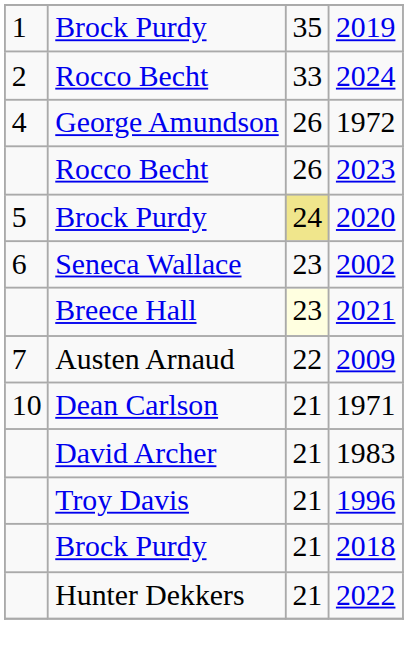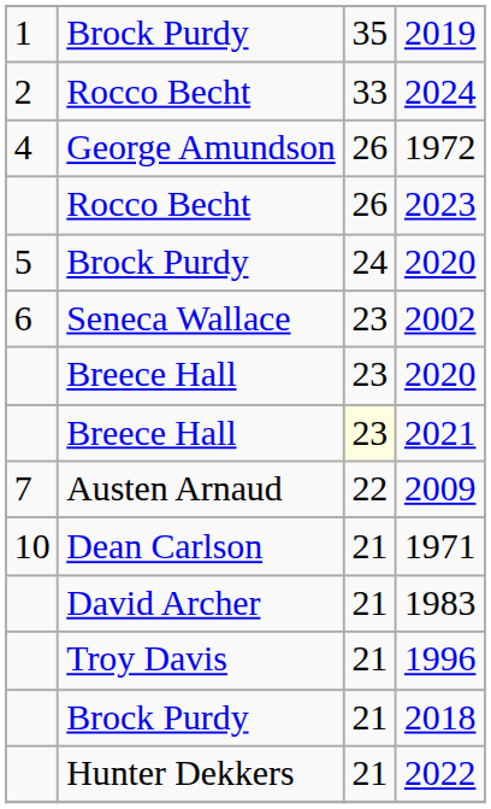Brock Purdy / 2020 | column 3: khaki background -> no background
+ row: Breece Hall | 23 | 2020
